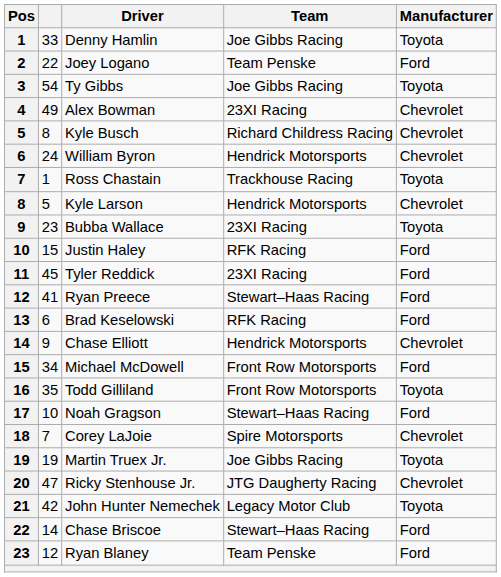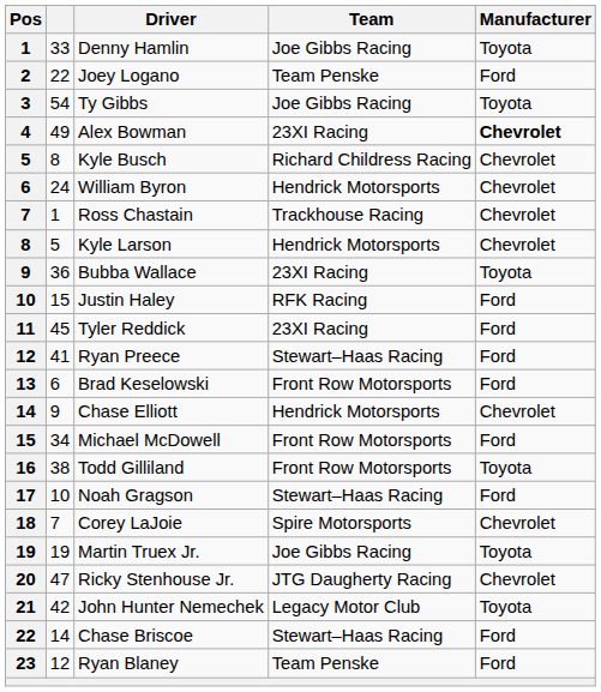Alex Bowman | Manufacturer: normal -> bold
Ross Chastain | Manufacturer: Toyota -> Chevrolet
Bubba Wallace | column 2: 23 -> 36
Brad Keselowski | Team: RFK Racing -> Front Row Motorsports
Todd Gilliland | column 2: 35 -> 38
